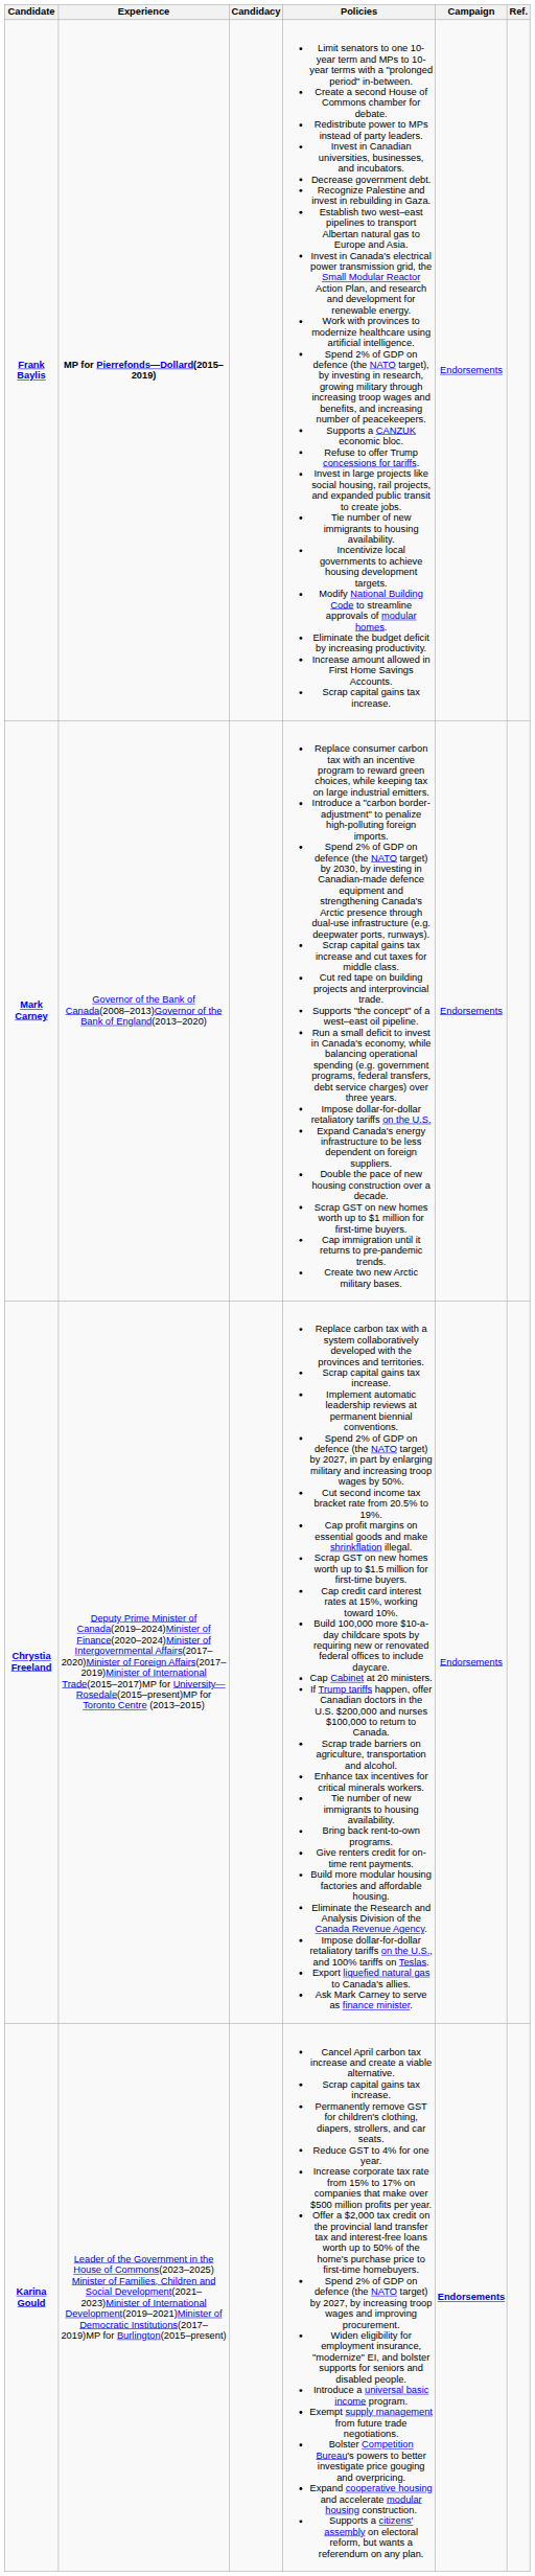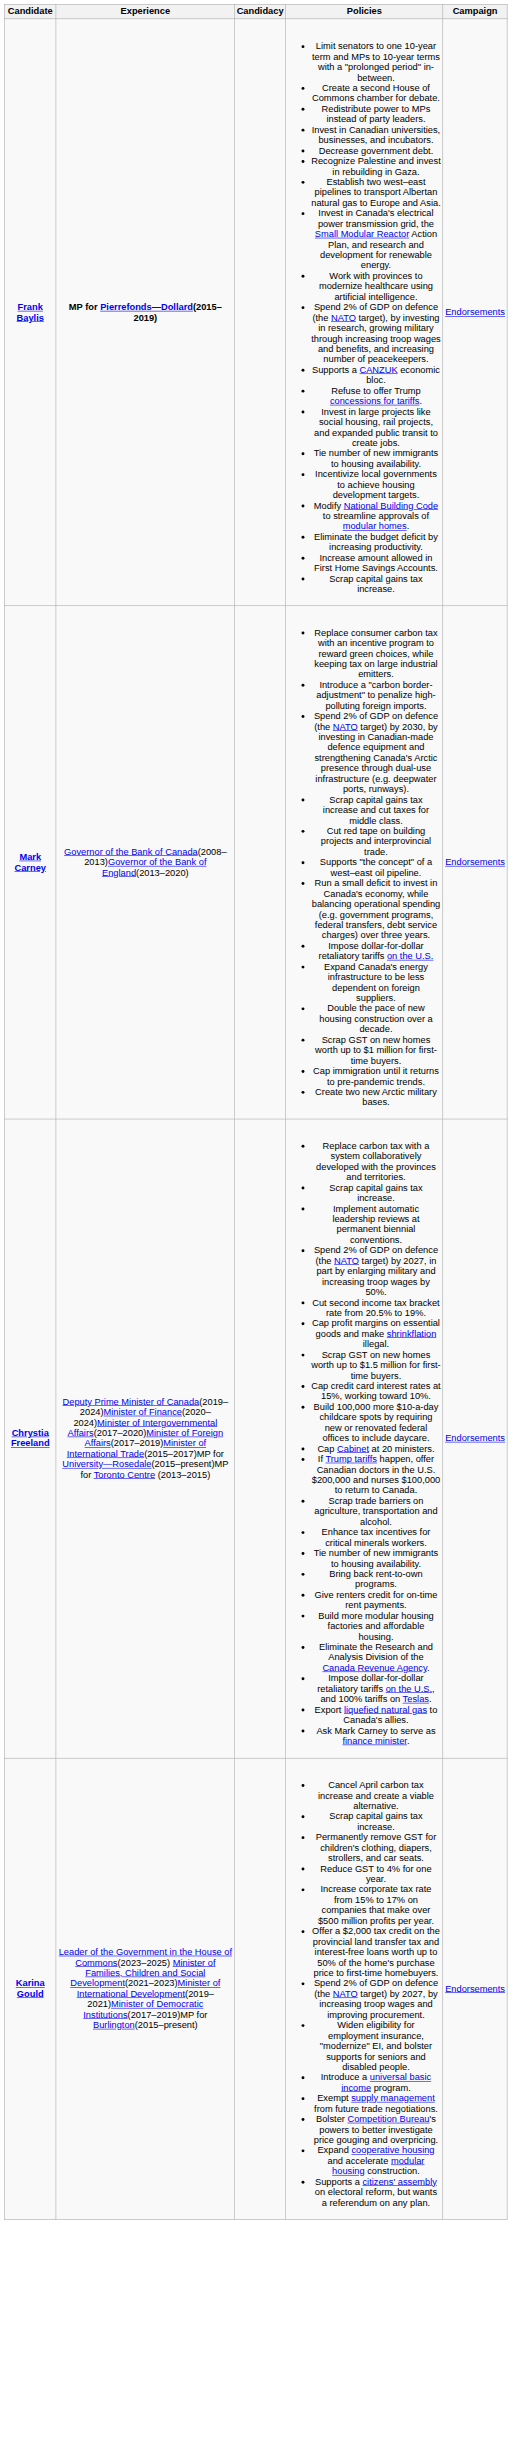- column: Ref.
Karina Gould | Campaign: bold -> normal
